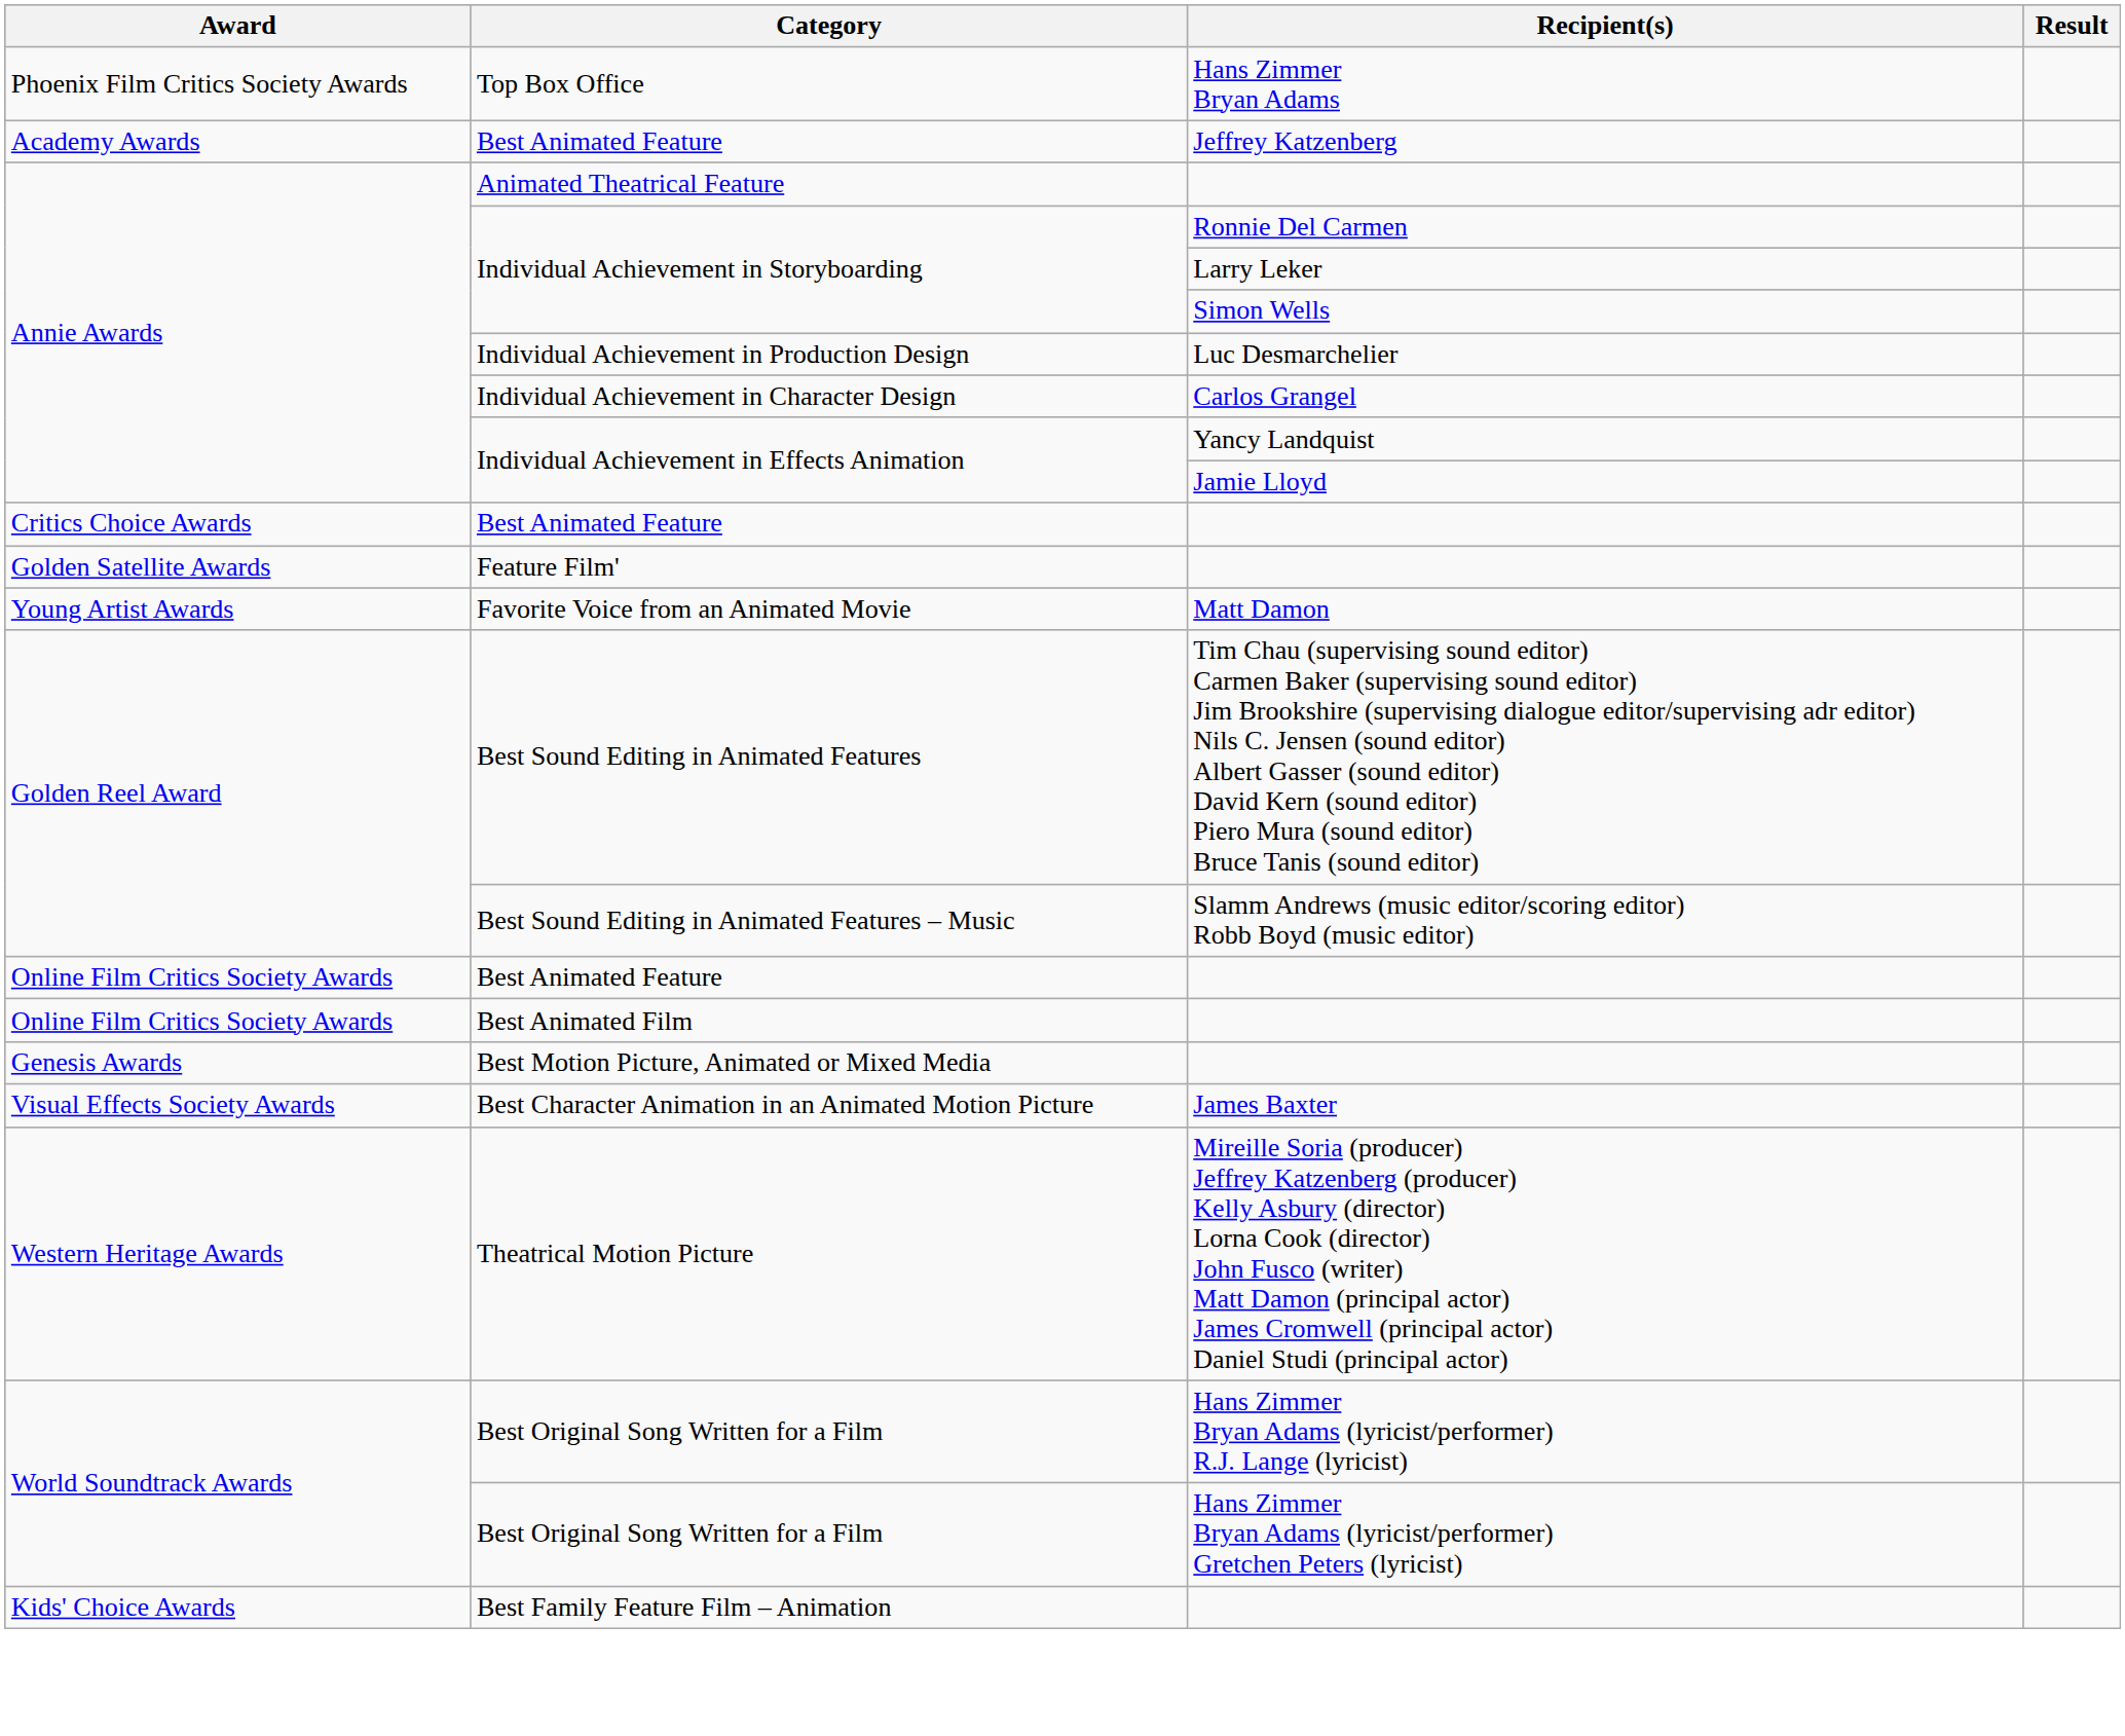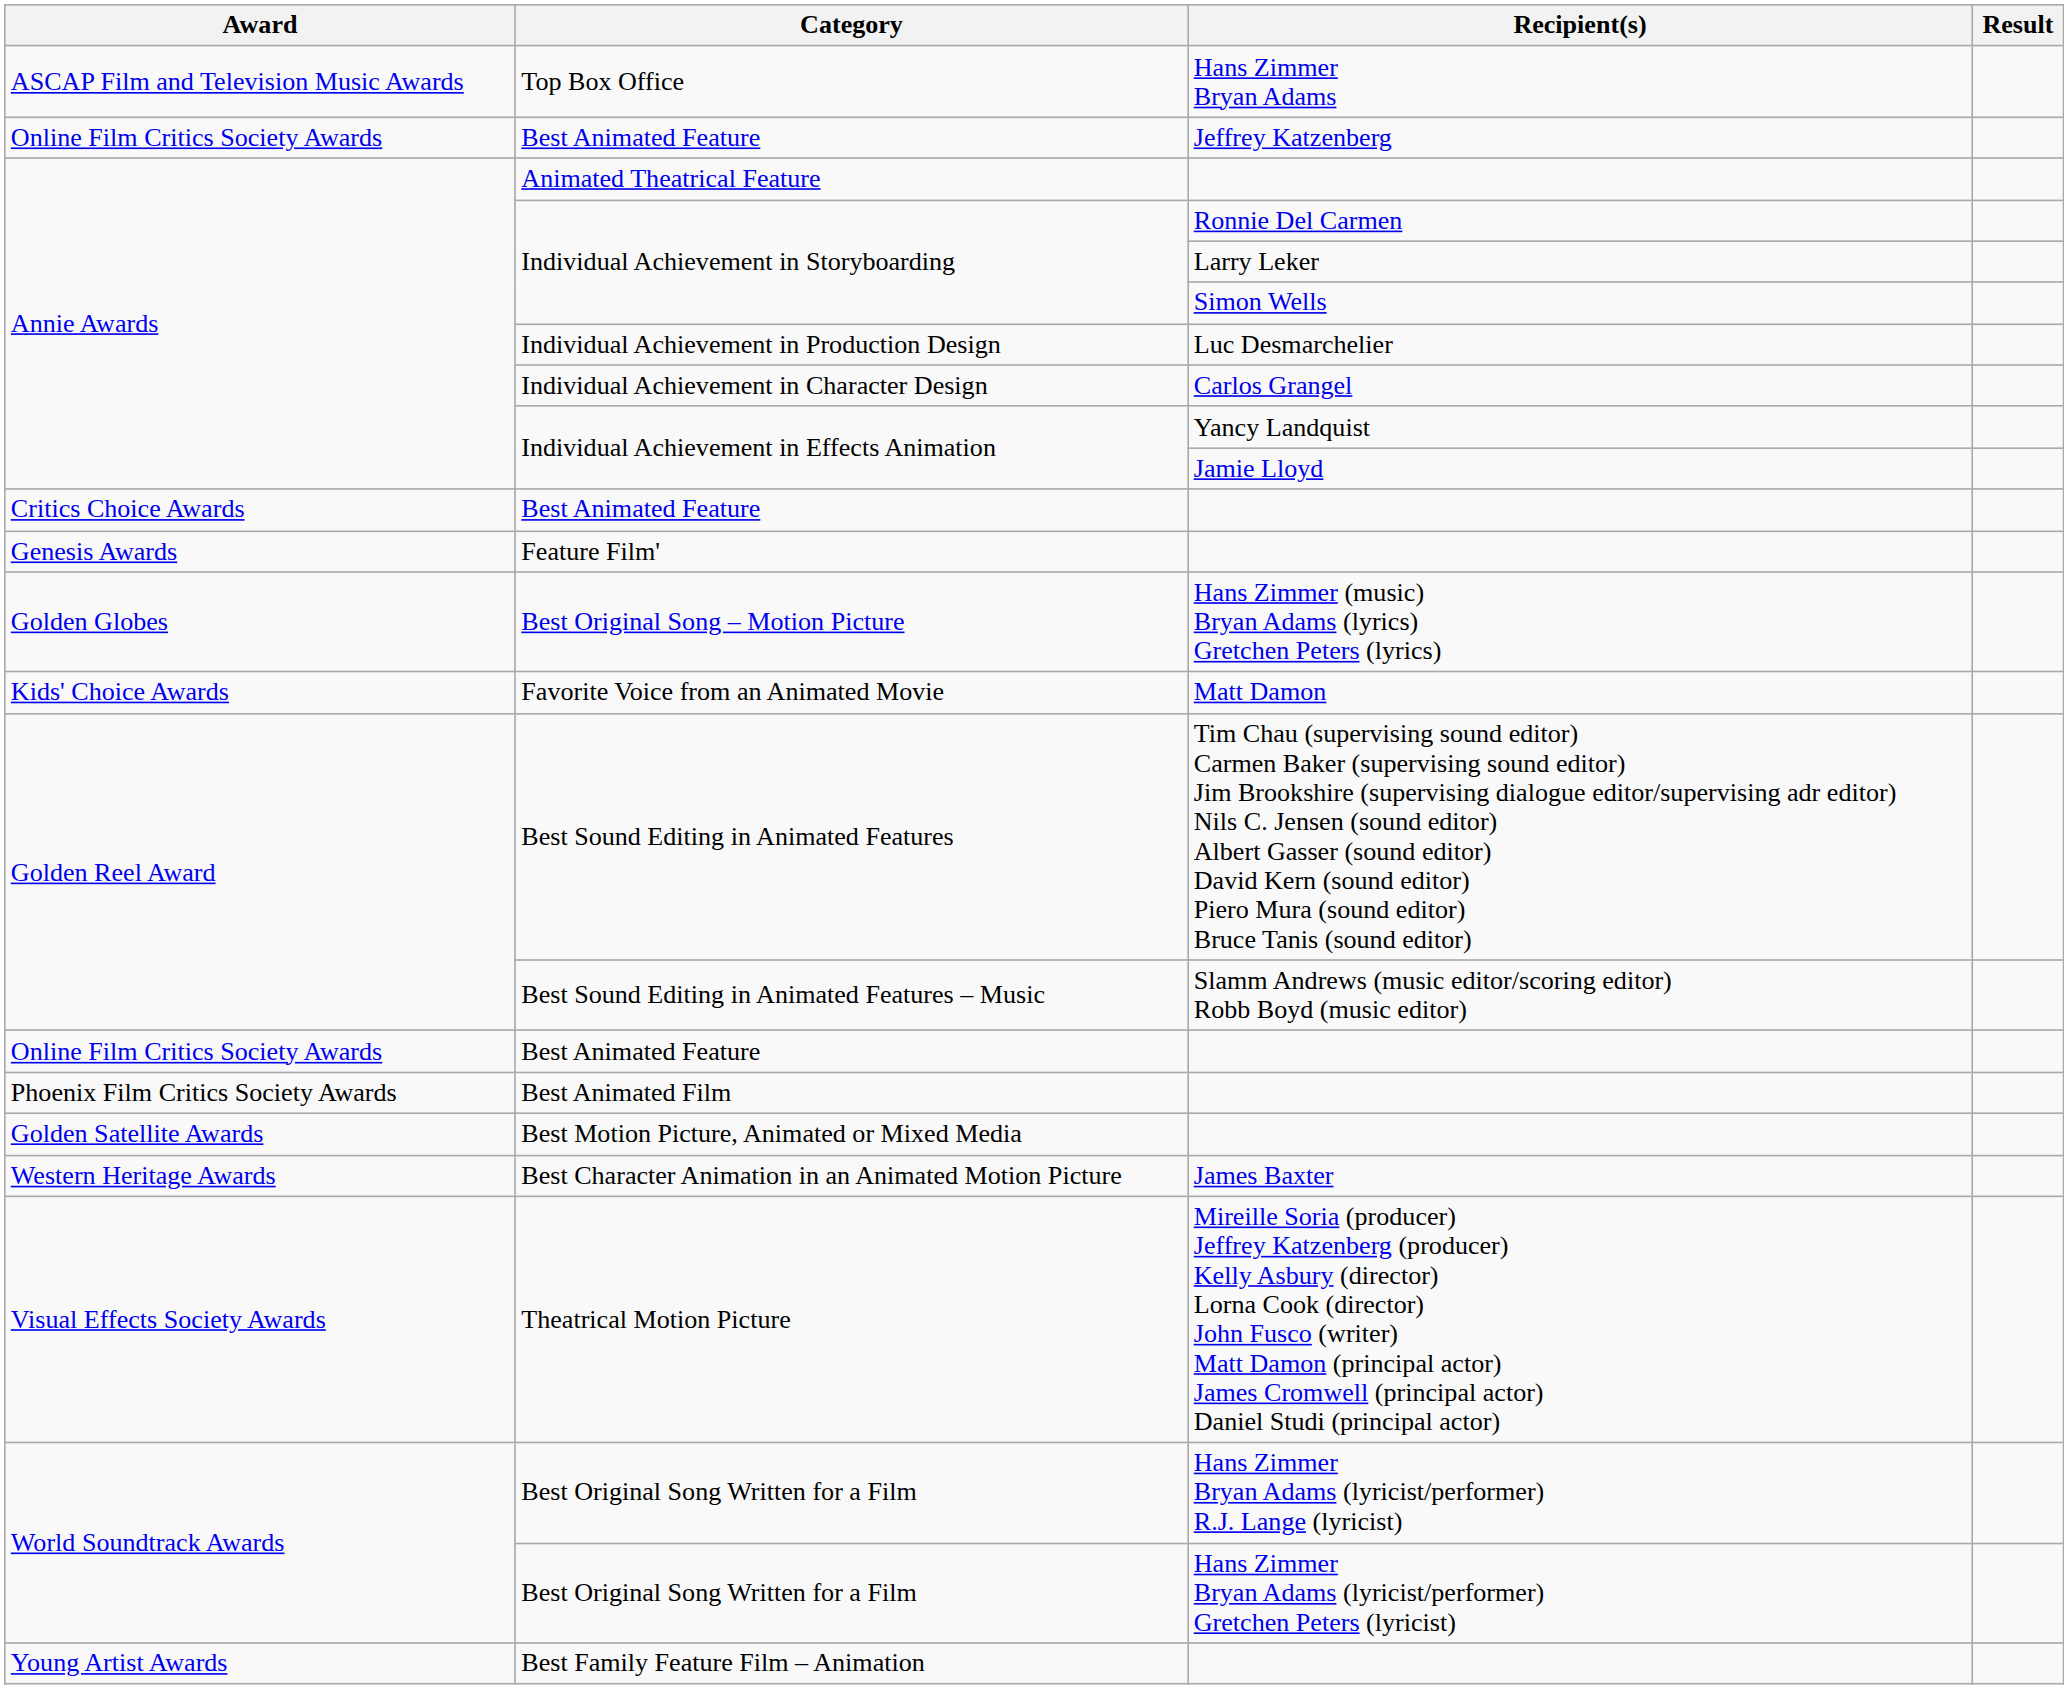Top Box Office | Award: Phoenix Film Critics Society Awards -> ASCAP Film and Television Music Awards
Best Animated Feature / Jeffrey Katzenberg | Award: Academy Awards -> Online Film Critics Society Awards
Feature Film' | Award: Golden Satellite Awards -> Genesis Awards
+ row: Golden Globes | Best Original Song – Motion Picture | Hans Zimmer (music) Bryan Adams (lyrics) Gretchen Peters (lyrics)
Favorite Voice from an Animated Movie | Award: Young Artist Awards -> Kids' Choice Awards
Best Animated Film | Award: Online Film Critics Society Awards -> Phoenix Film Critics Society Awards
Best Motion Picture, Animated or Mixed Media | Award: Genesis Awards -> Golden Satellite Awards
Best Character Animation in an Animated Motion Picture | Award: Visual Effects Society Awards -> Western Heritage Awards
Theatrical Motion Picture | Award: Western Heritage Awards -> Visual Effects Society Awards
Best Family Feature Film – Animation | Award: Kids' Choice Awards -> Young Artist Awards
